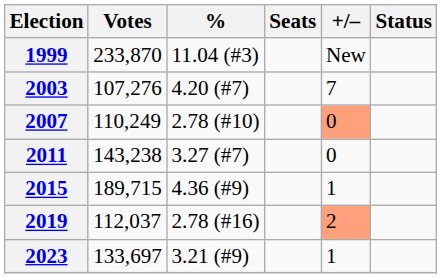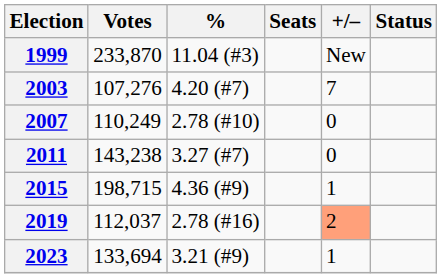2007 | +/–: lightsalmon background -> no background
2015 | Votes: 189,715 -> 198,715
2023 | Votes: 133,697 -> 133,694
